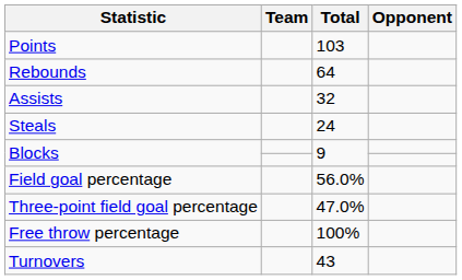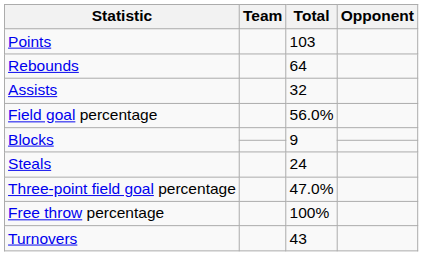rows swapped: Steals <-> Field goal percentage
